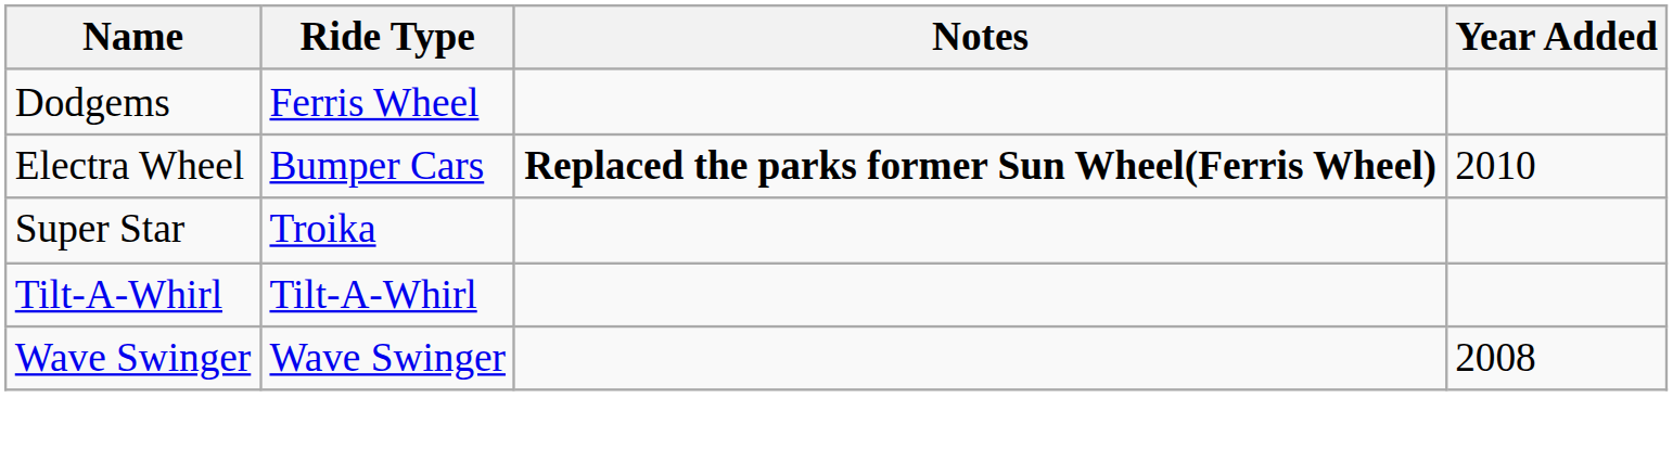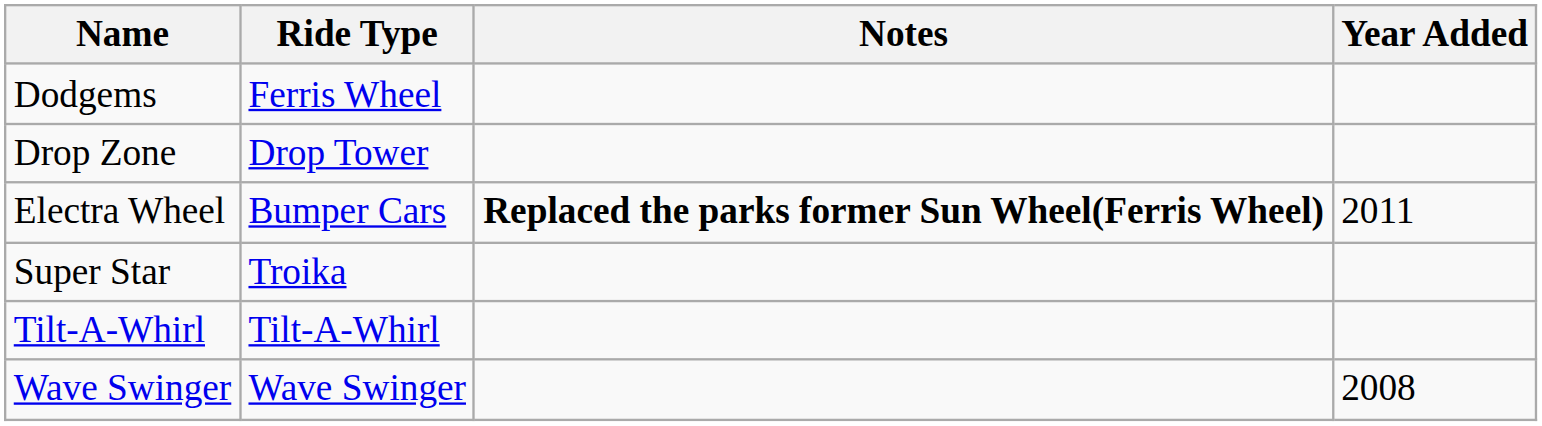+ row: Drop Zone | Drop Tower
Electra Wheel | Year Added: 2010 -> 2011
